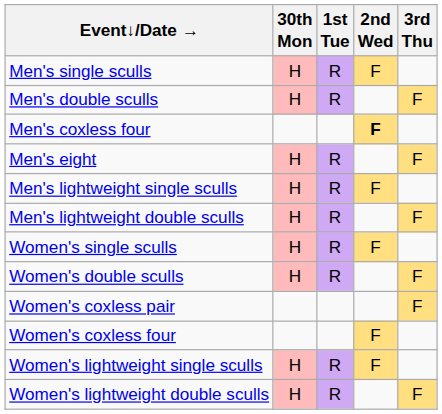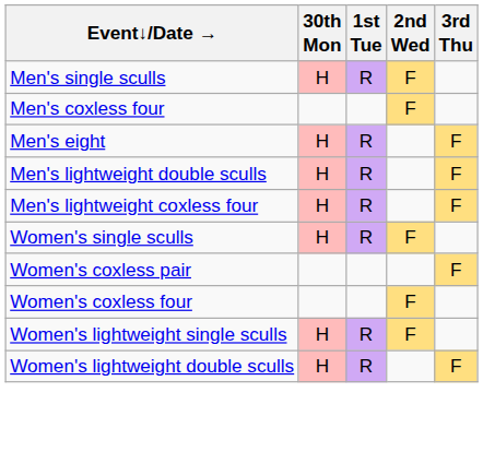- row: Men's double sculls | H | R | F
Men's coxless four | 2nd Wed: bold -> normal
- row: Men's lightweight single sculls | H | R | F
+ row: Men's lightweight coxless four | H | R | F
- row: Women's double sculls | H | R | F
